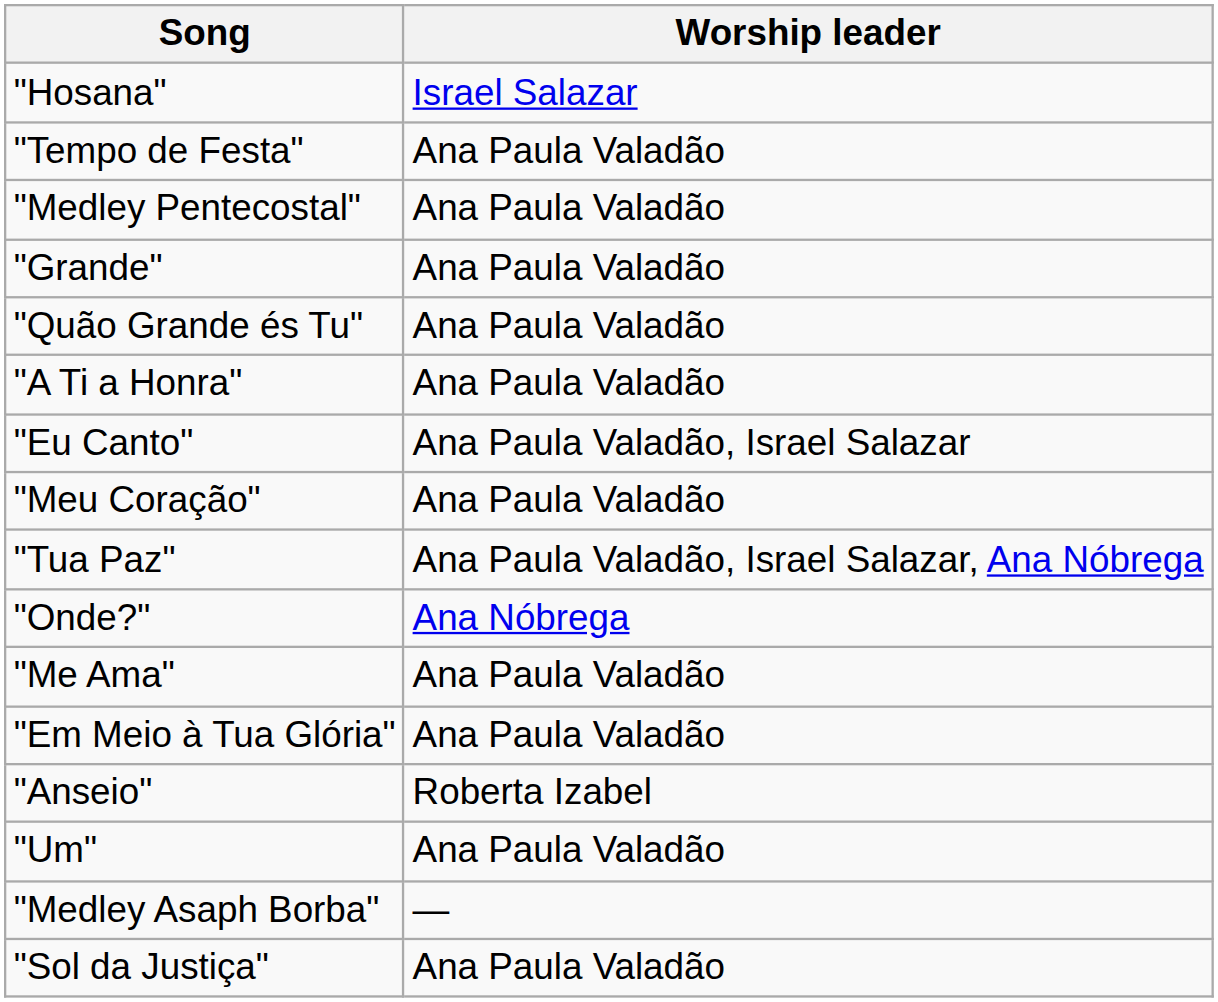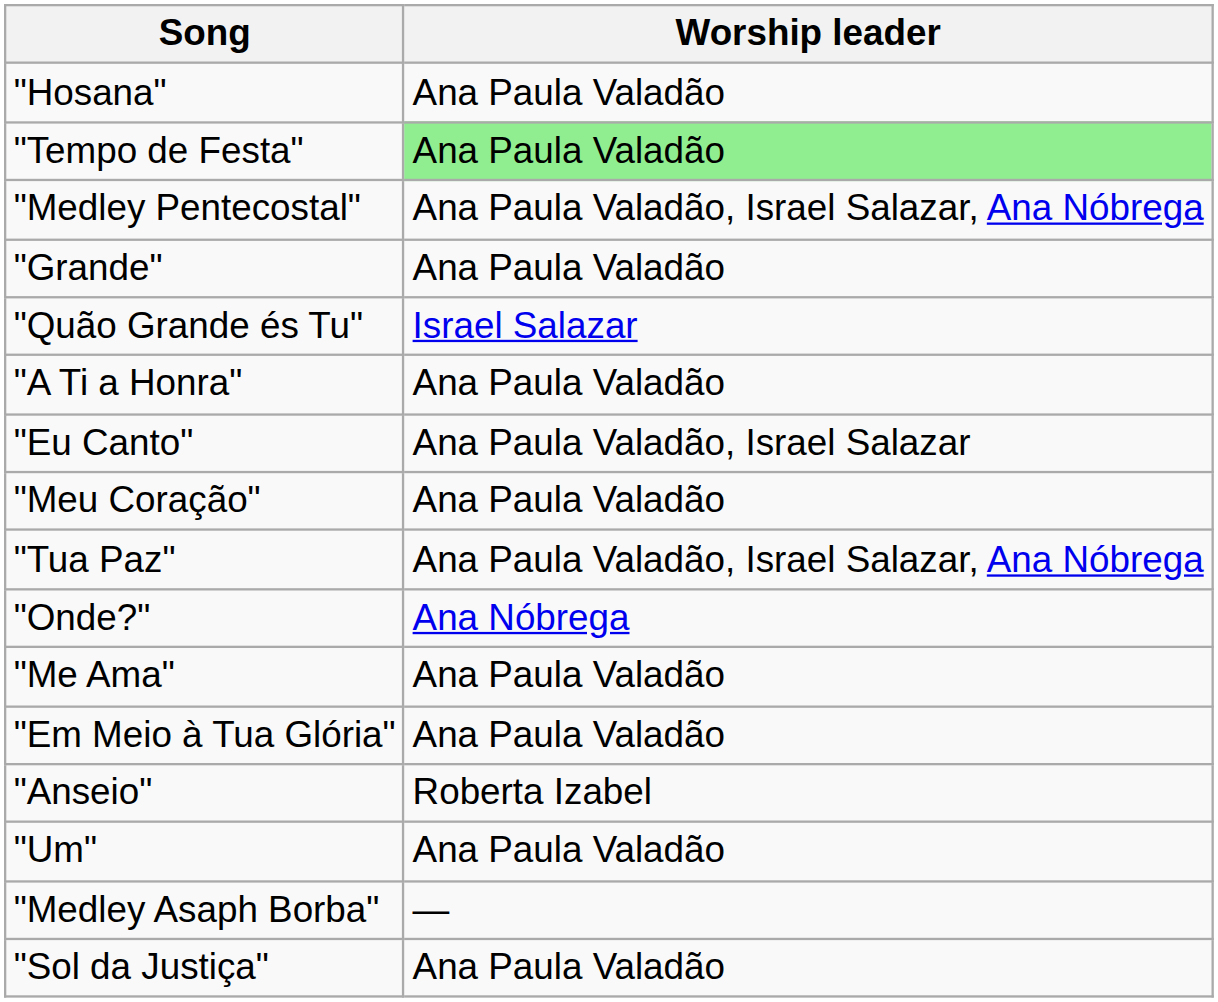"Hosana" | Worship leader: Israel Salazar -> Ana Paula Valadão
"Tempo de Festa" | Worship leader: no background -> lightgreen background
"Medley Pentecostal" | Worship leader: Ana Paula Valadão -> Ana Paula Valadão, Israel Salazar, Ana Nóbrega
"Quão Grande és Tu" | Worship leader: Ana Paula Valadão -> Israel Salazar
